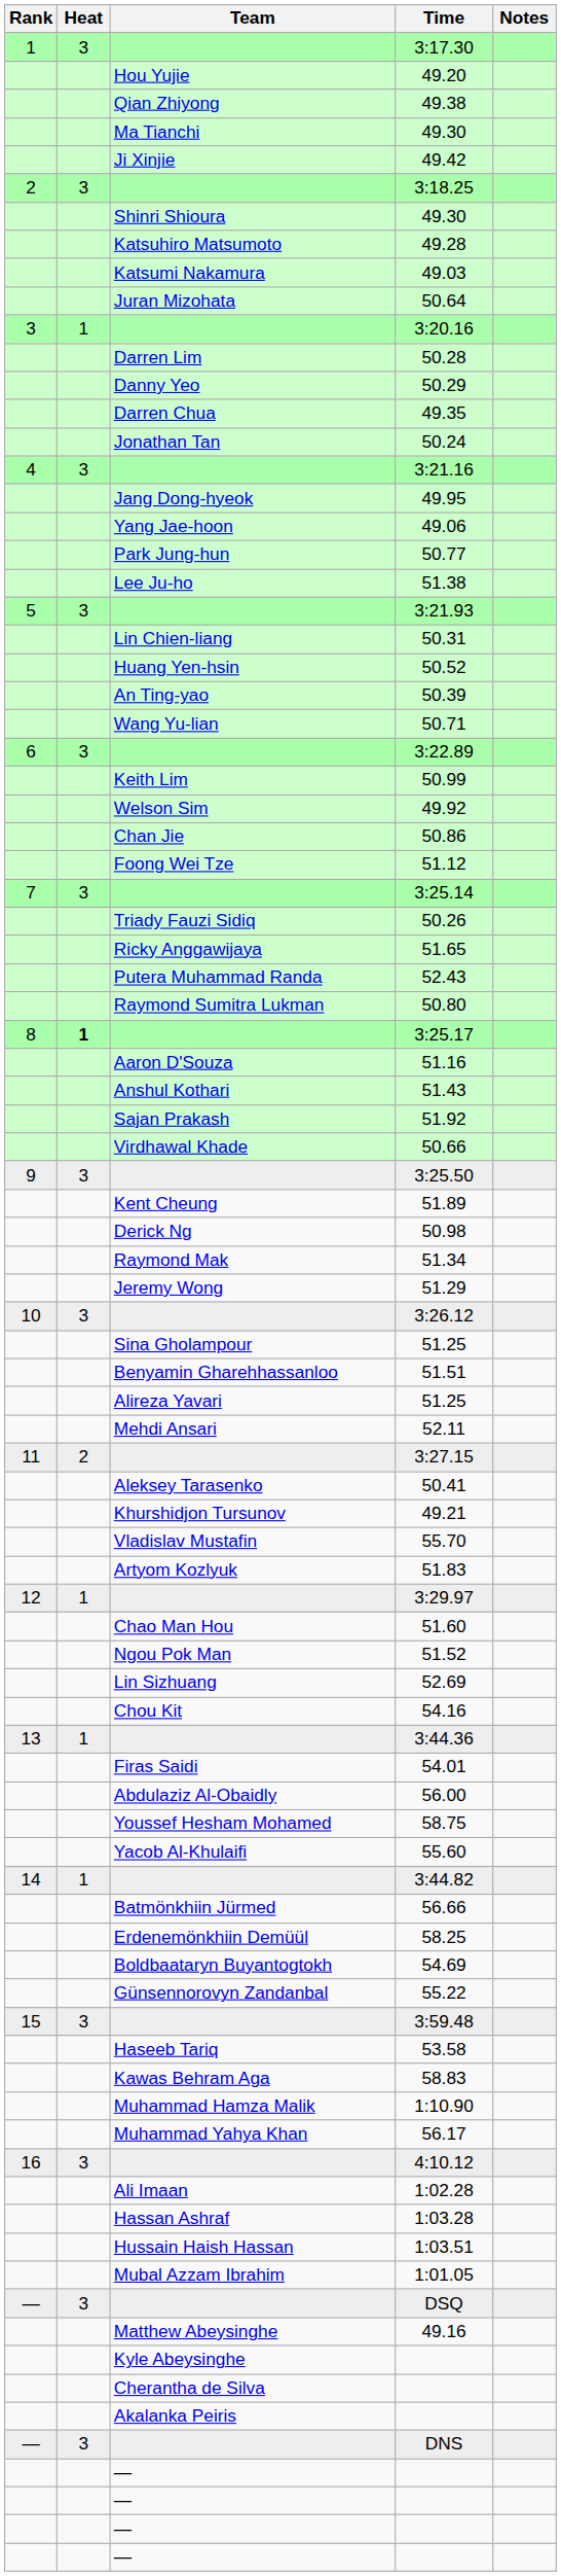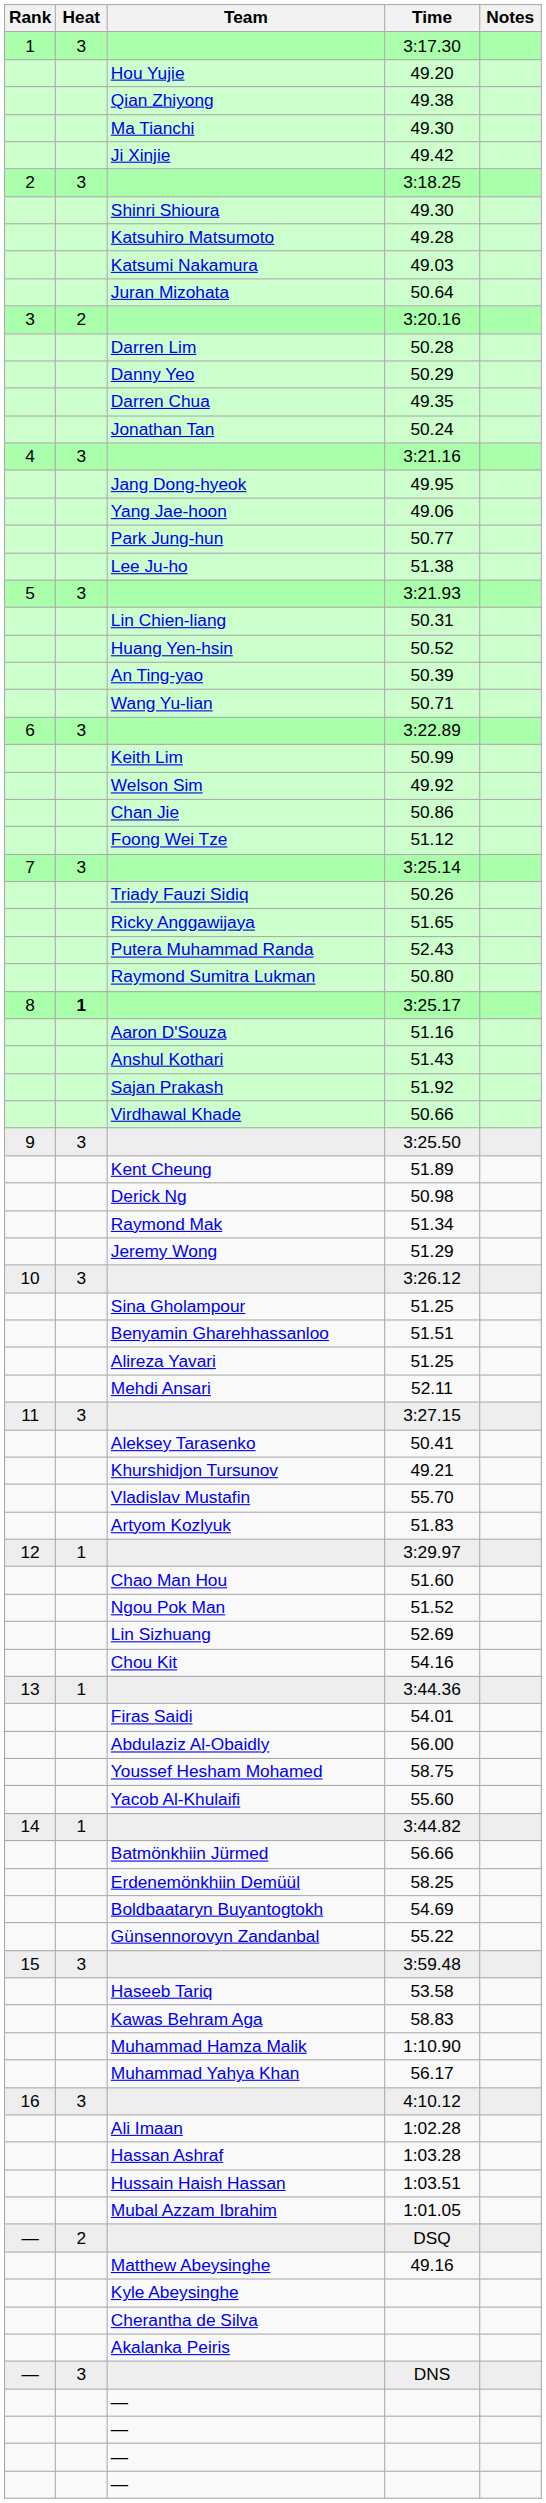3:20.16 | Heat: 1 -> 2
3:27.15 | Heat: 2 -> 3
DSQ | Heat: 3 -> 2
